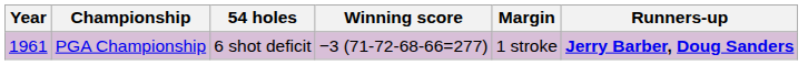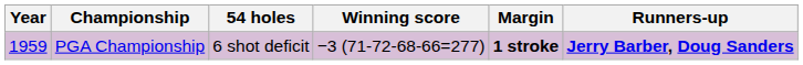PGA Championship | Year: 1961 -> 1959
PGA Championship | Margin: normal -> bold
